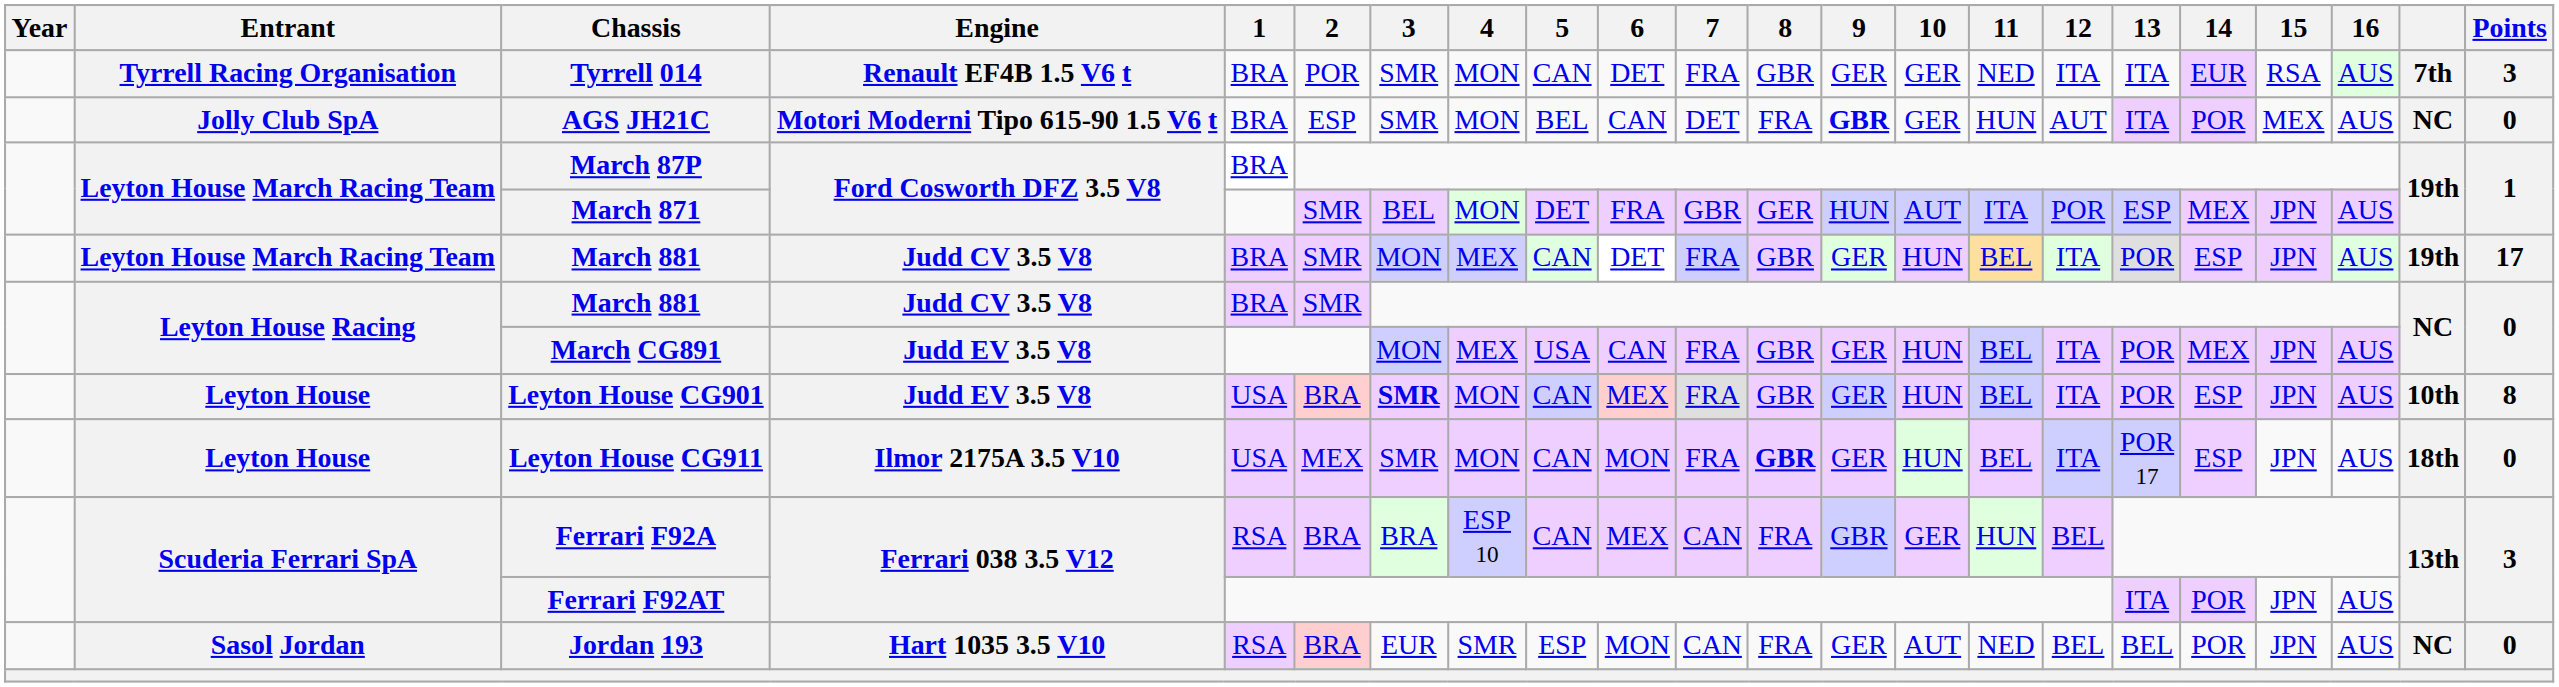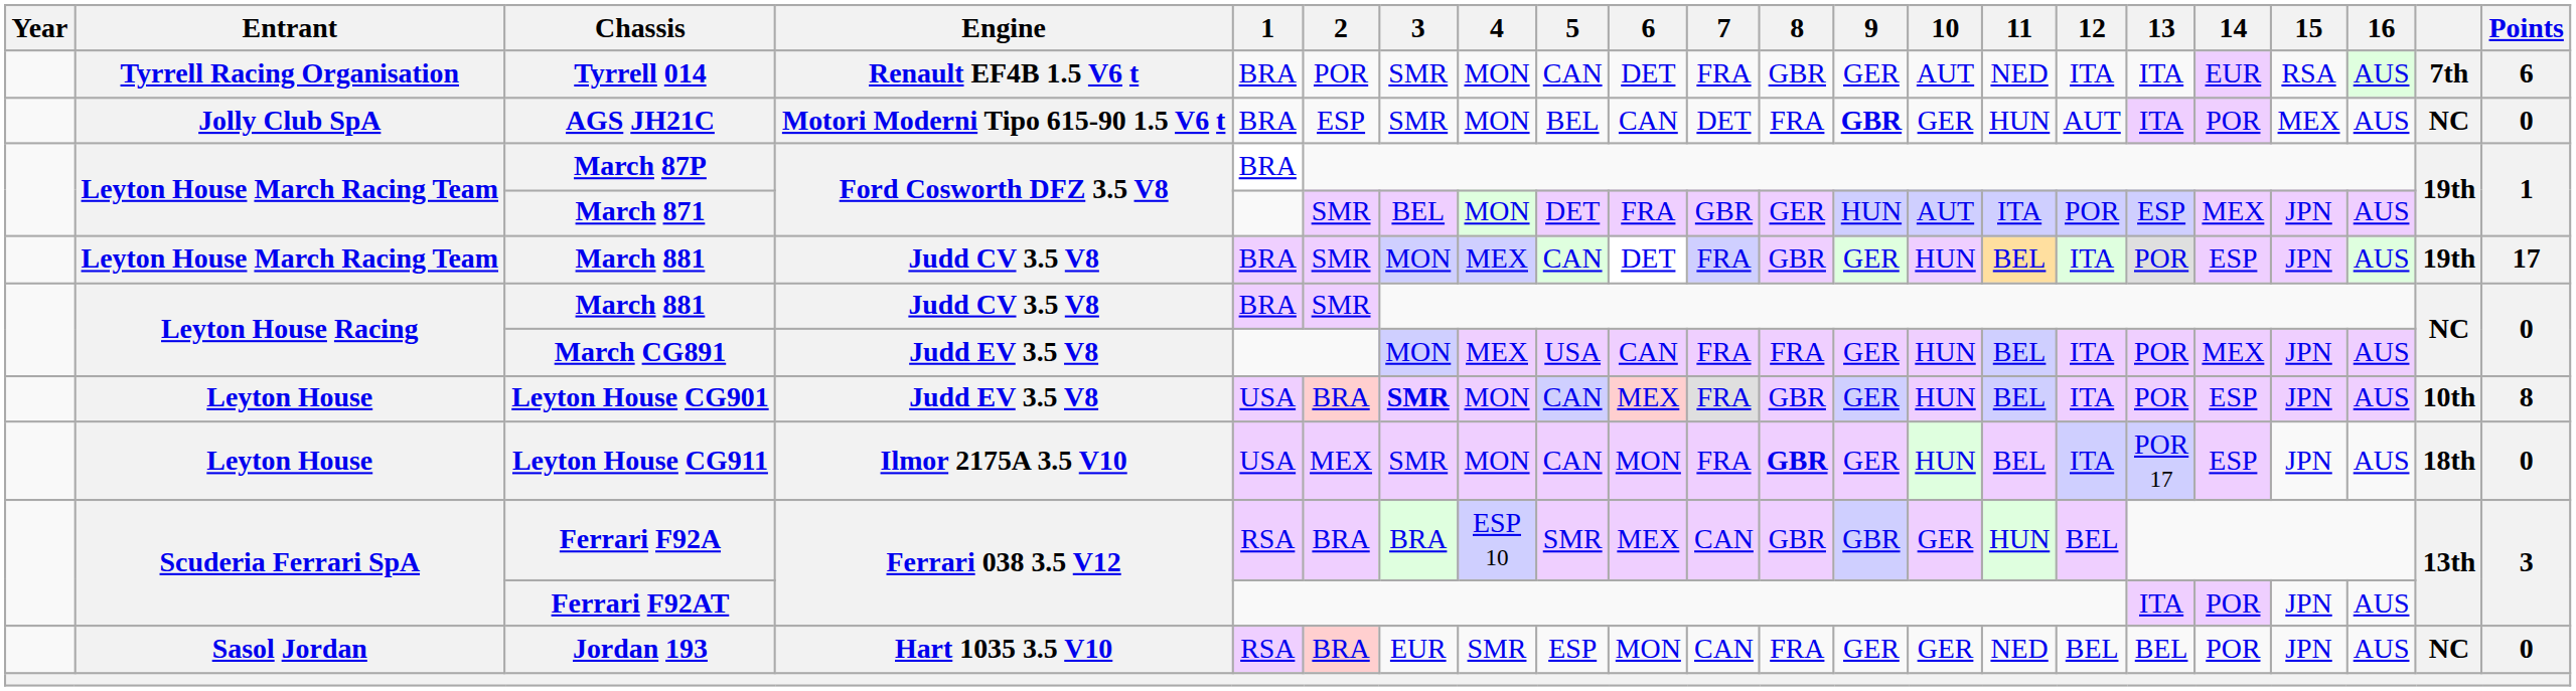Tyrrell 014 | 10: GER -> AUT
Tyrrell 014 | Points: 3 -> 6
March CG891 | 8: GBR -> FRA
Ferrari F92A | 5: CAN -> SMR
Ferrari F92A | 8: FRA -> GBR
Jordan 193 | 10: AUT -> GER
